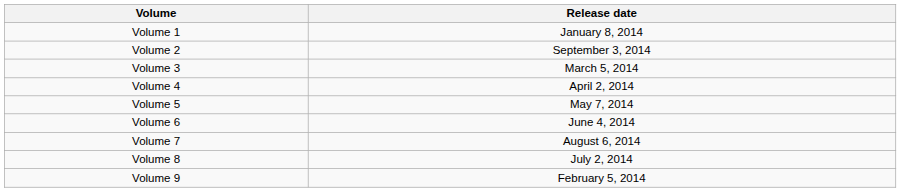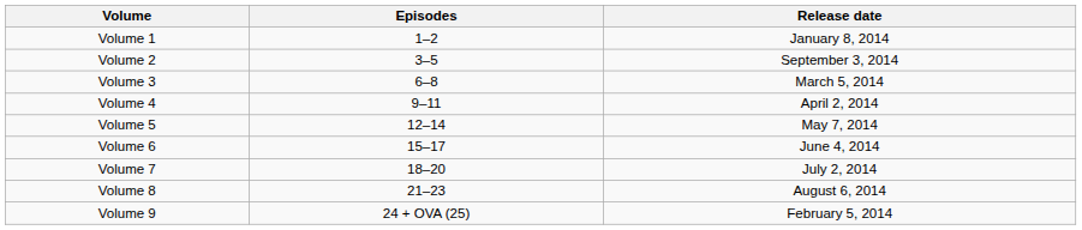+ column: Episodes | 1–2 | 3–5 | 6–8 | 9–11 | 12–14 | 15–17 | 18–20 | 21–23 | 24 + OVA (25)
Volume 7 | Release date: August 6, 2014 -> July 2, 2014
Volume 8 | Release date: July 2, 2014 -> August 6, 2014
